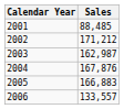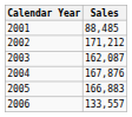2003 | Sales: 162,987 -> 162,087
